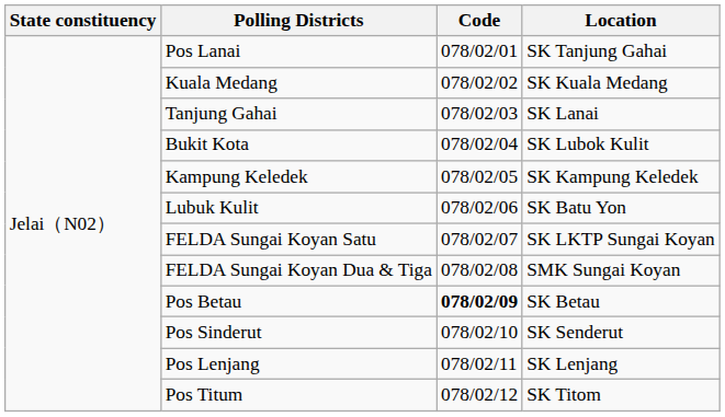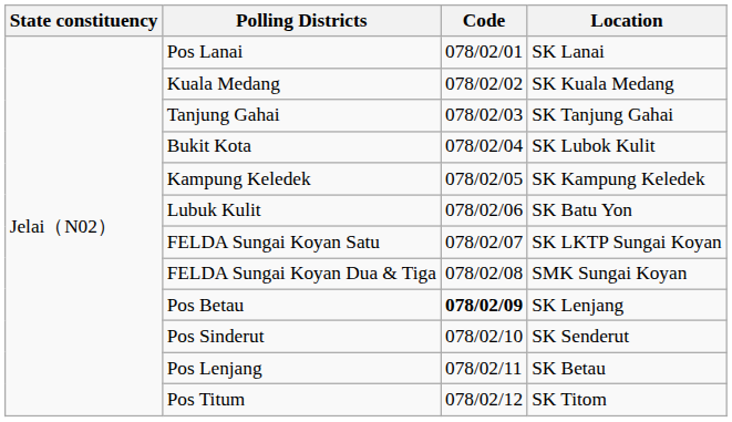Pos Lanai | Location: SK Tanjung Gahai -> SK Lanai
Tanjung Gahai | Location: SK Lanai -> SK Tanjung Gahai
Pos Betau | Location: SK Betau -> SK Lenjang
Pos Lenjang | Location: SK Lenjang -> SK Betau
